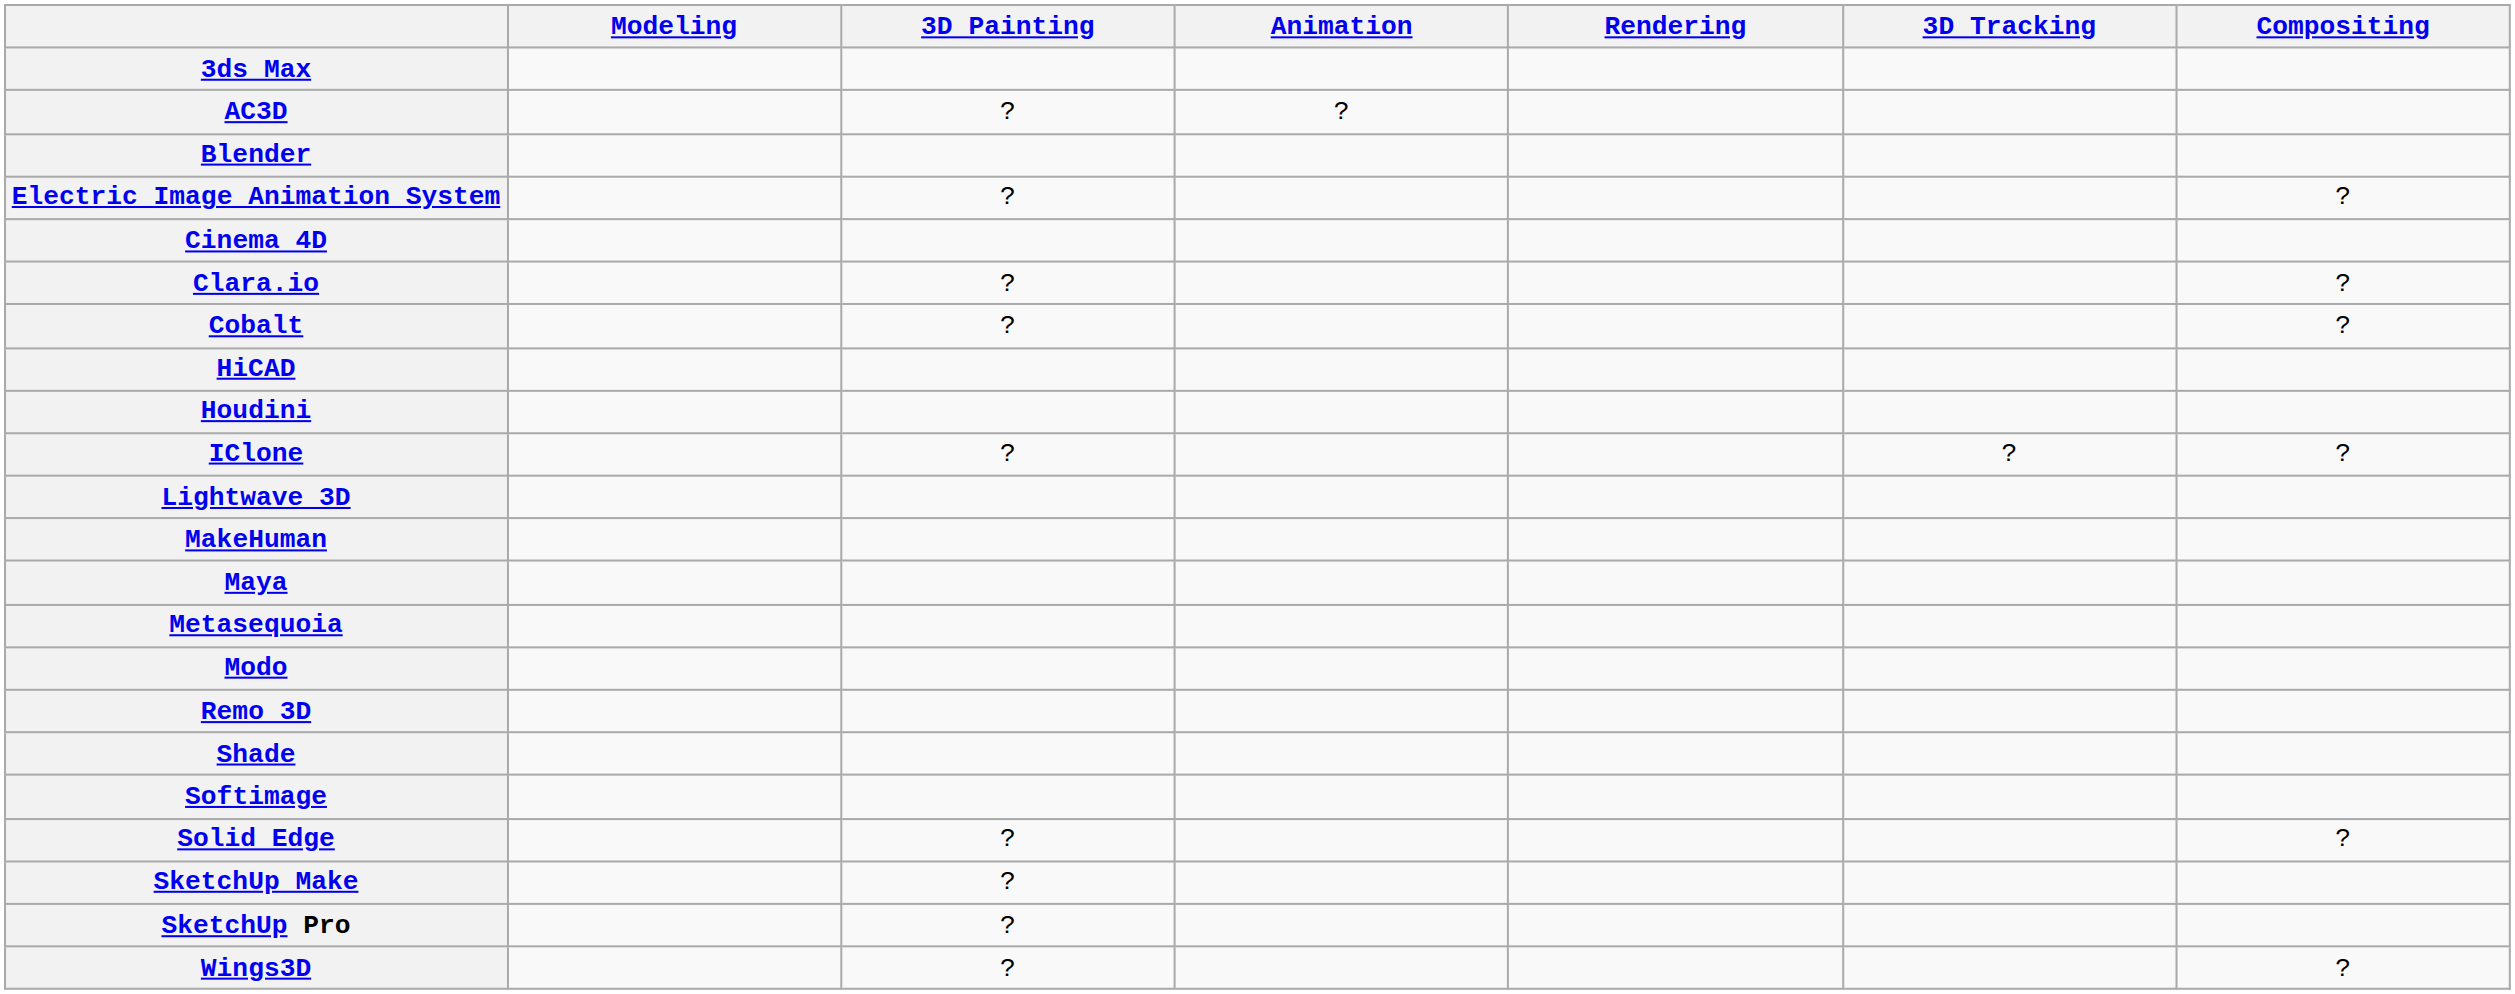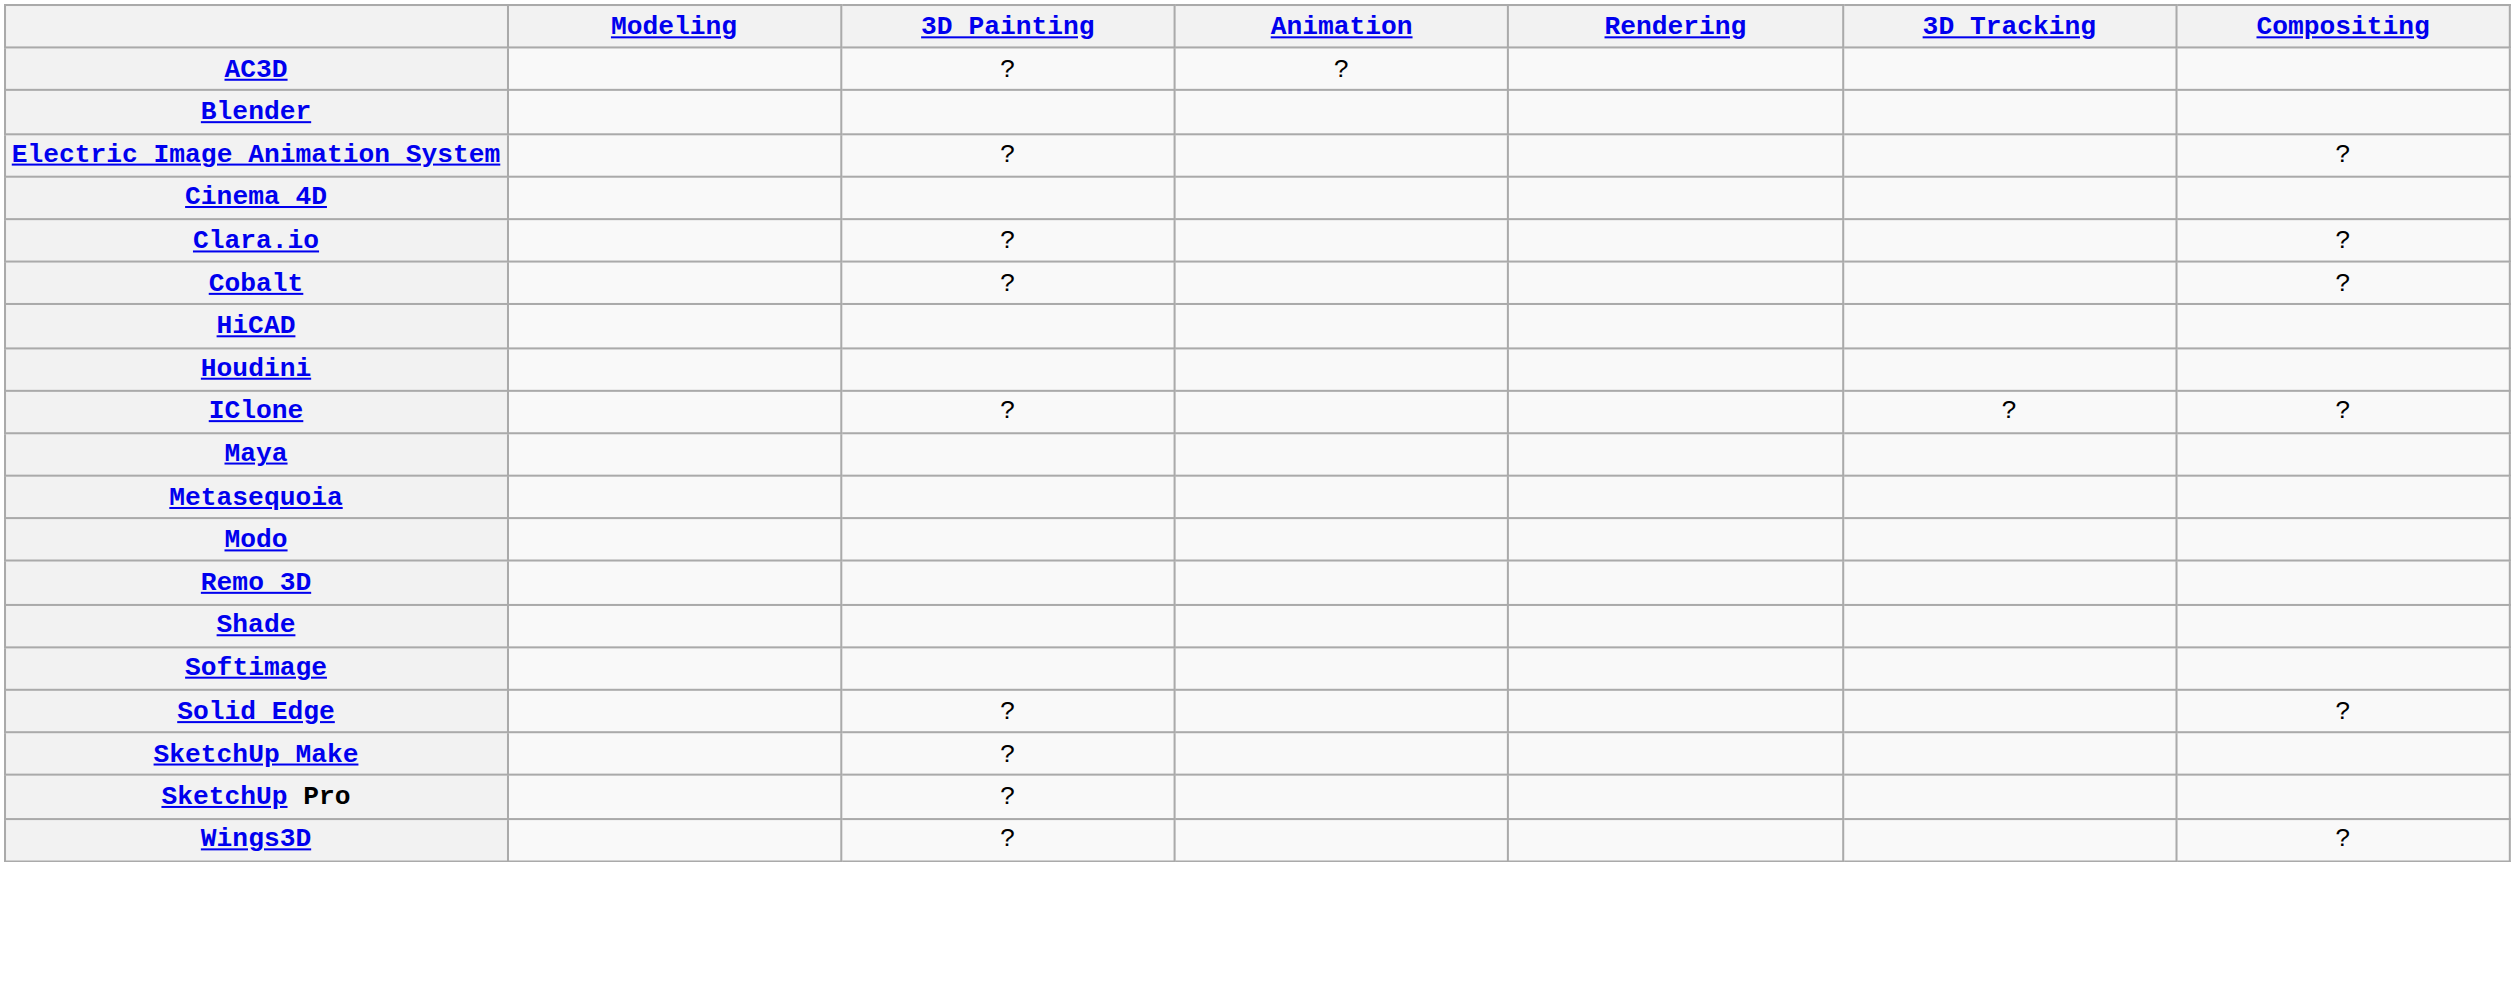- row: 3ds Max
- row: Lightwave 3D
- row: MakeHuman
